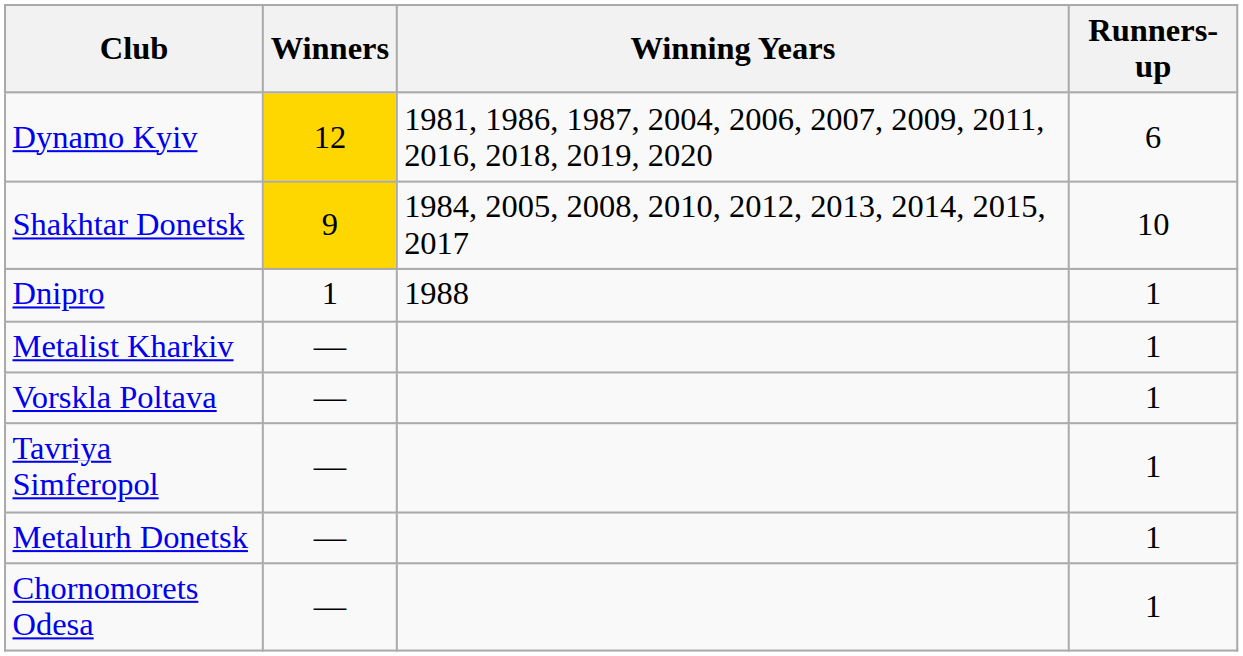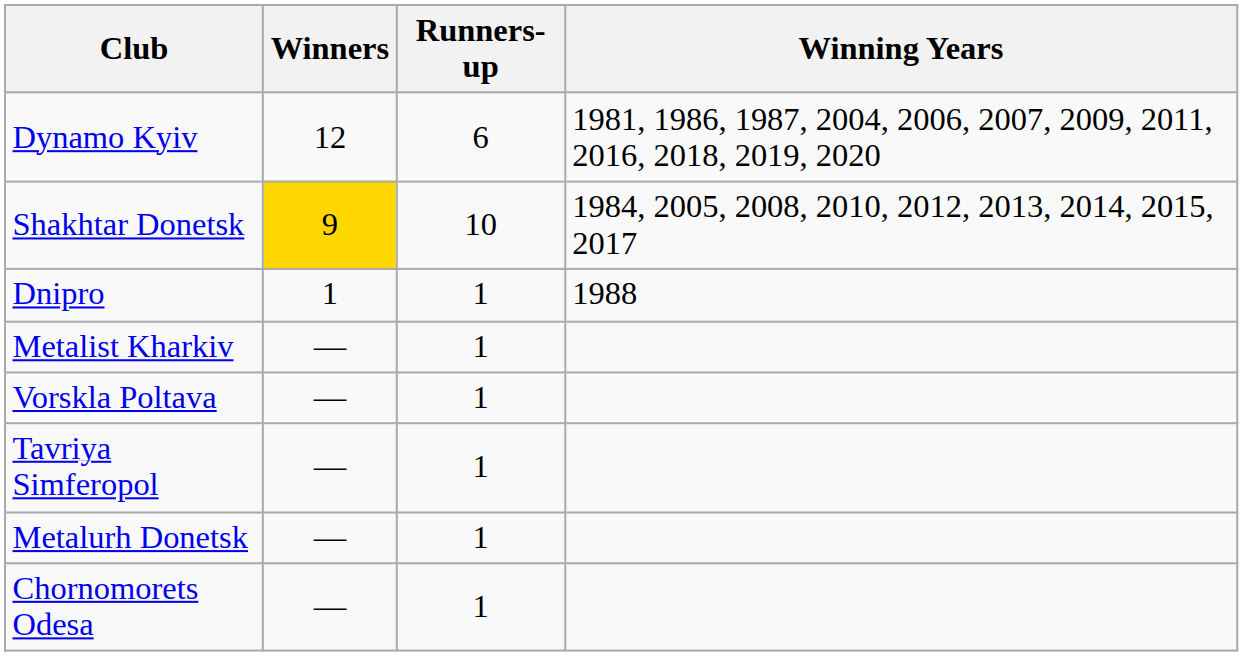columns swapped: Runners-up <-> Winning Years
Dynamo Kyiv | Winners: gold background -> no background
